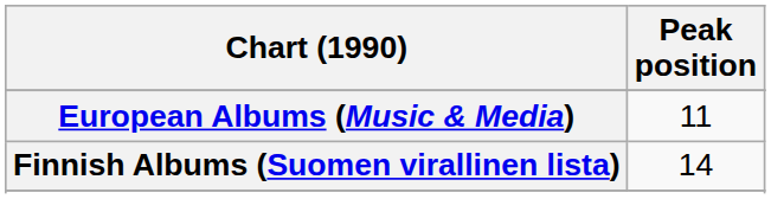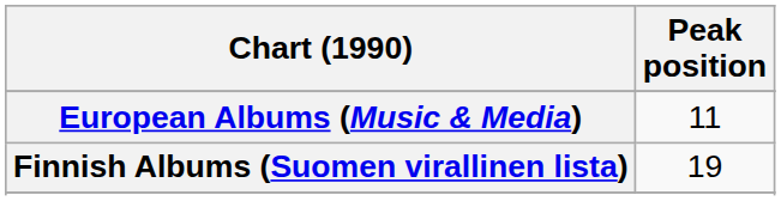Finnish Albums (Suomen virallinen lista) | Peak position: 14 -> 19
